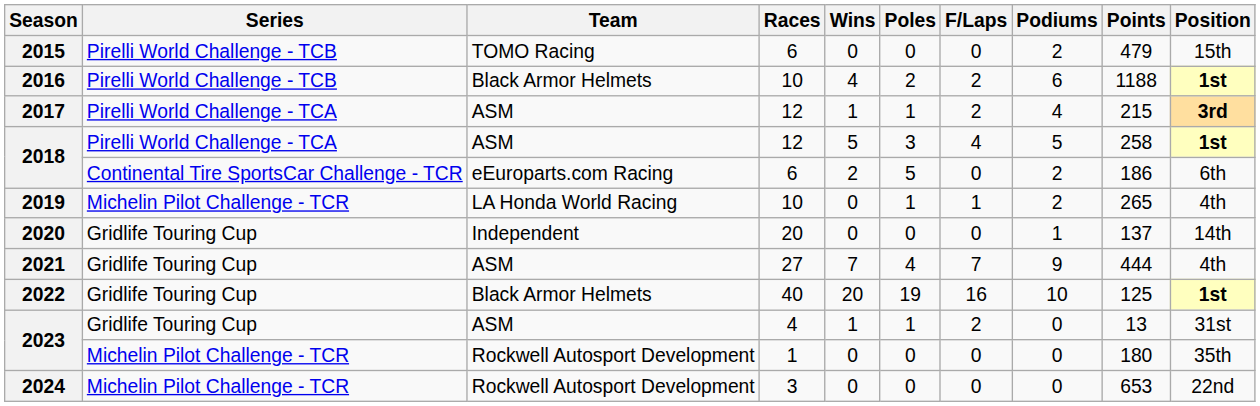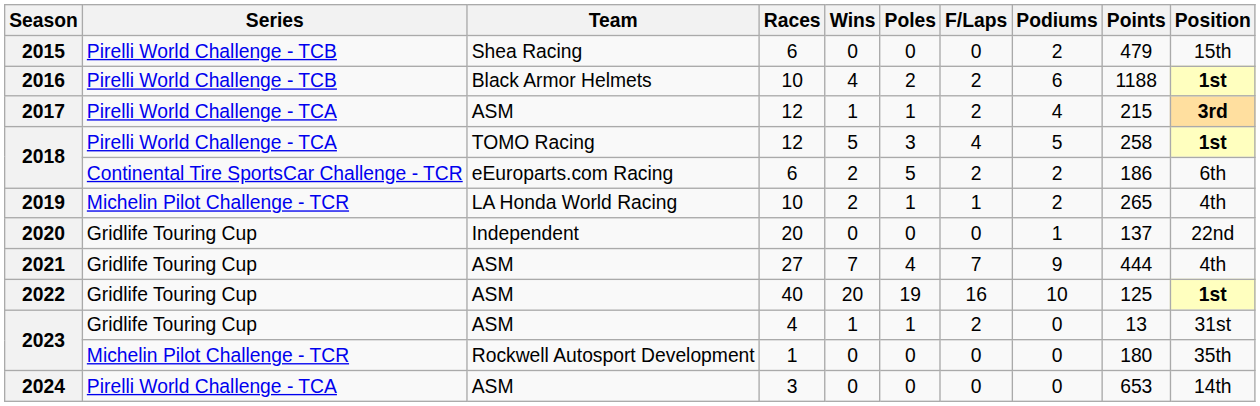2015 | Team: TOMO Racing -> Shea Racing
2018 / 12 | Team: ASM -> TOMO Racing
2018 / 6 | F/Laps: 0 -> 2
2019 | Wins: 0 -> 2
2020 | Position: 14th -> 22nd
2022 | Team: Black Armor Helmets -> ASM
2024 | Series: Michelin Pilot Challenge - TCR -> Pirelli World Challenge - TCA
2024 | Team: Rockwell Autosport Development -> ASM
2024 | Position: 22nd -> 14th
